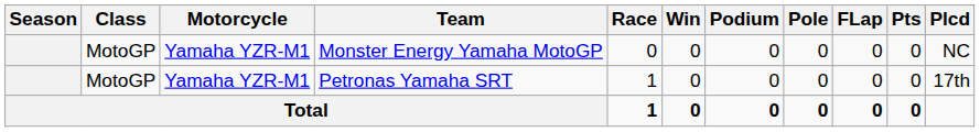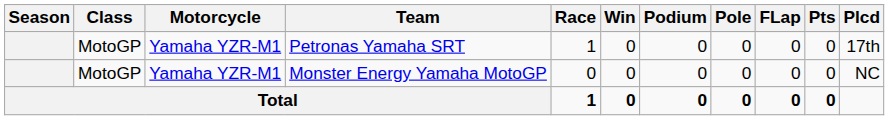rows swapped: Monster Energy Yamaha MotoGP <-> Petronas Yamaha SRT
